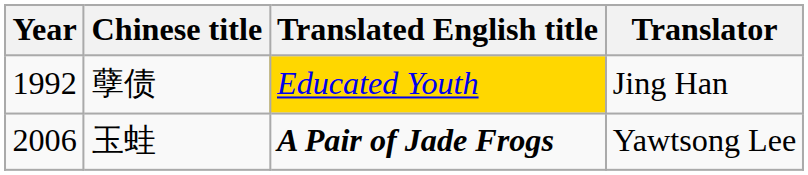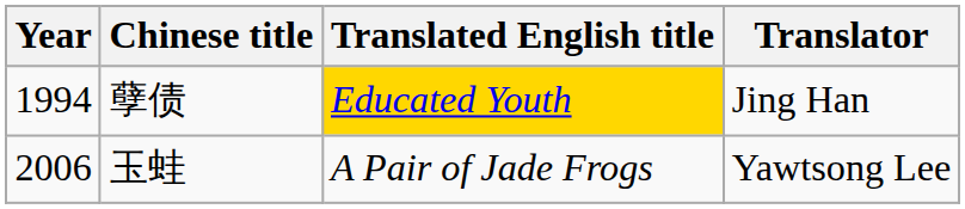孽债 | Year: 1992 -> 1994
玉蛙 | Translated English title: bold -> normal
